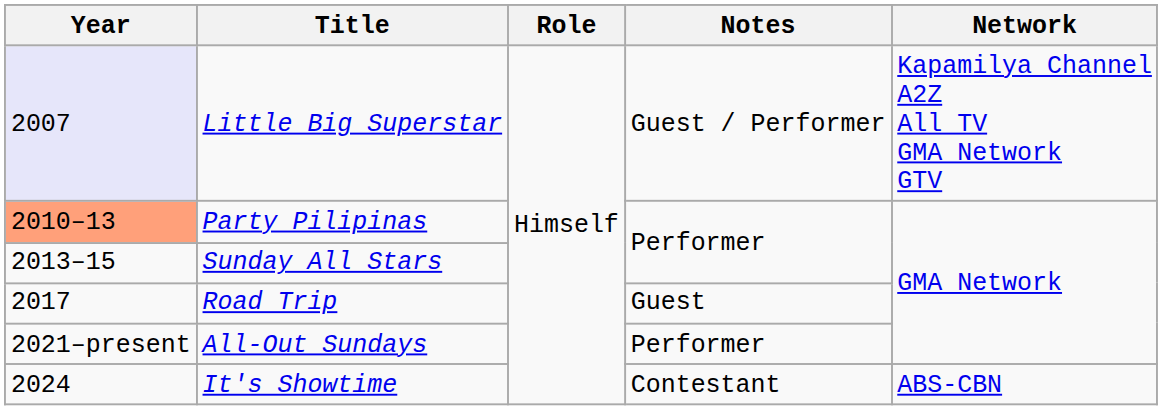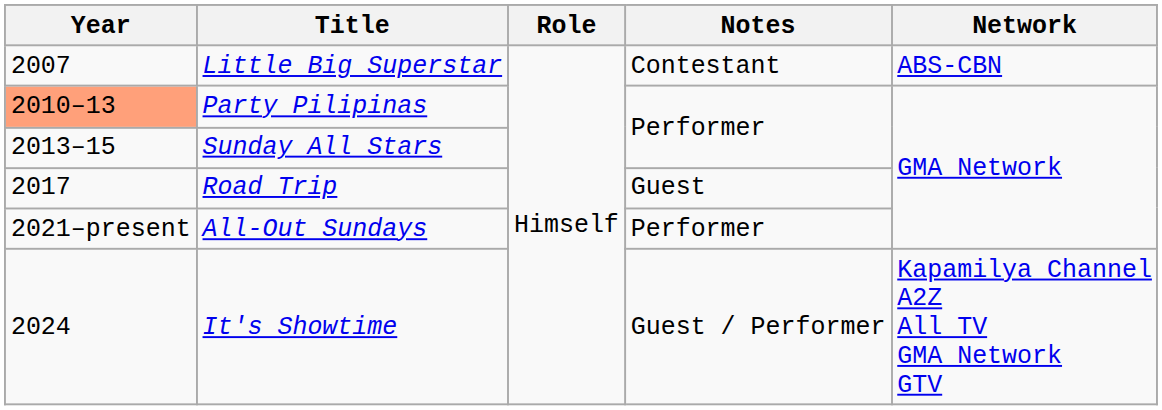Little Big Superstar | Year: lavender background -> no background
Little Big Superstar | Notes: Guest / Performer -> Contestant
Little Big Superstar | Network: Kapamilya Channel A2Z All TV GMA Network GTV -> ABS-CBN
It's Showtime | Notes: Contestant -> Guest / Performer
It's Showtime | Network: ABS-CBN -> Kapamilya Channel A2Z All TV GMA Network GTV
